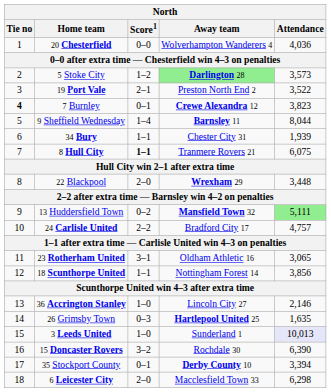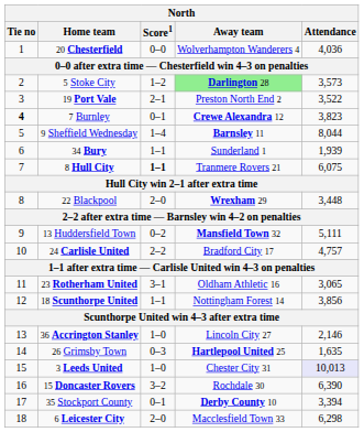34 Bury | Away team: Chester City 31 -> Sunderland 1
13 Huddersfield Town | Attendance: lightgreen background -> no background
3 Leeds United | Away team: Sunderland 1 -> Chester City 31
